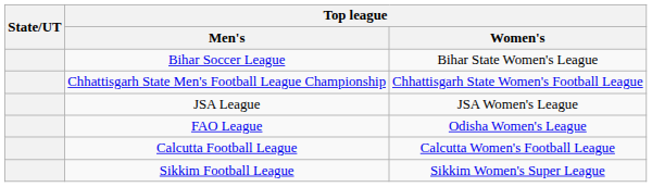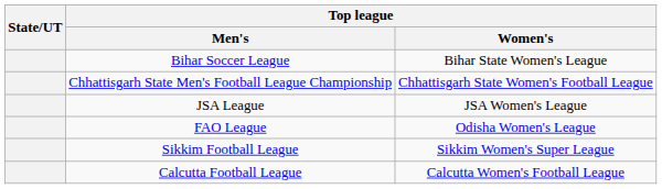rows swapped: Sikkim Football League <-> Calcutta Football League
